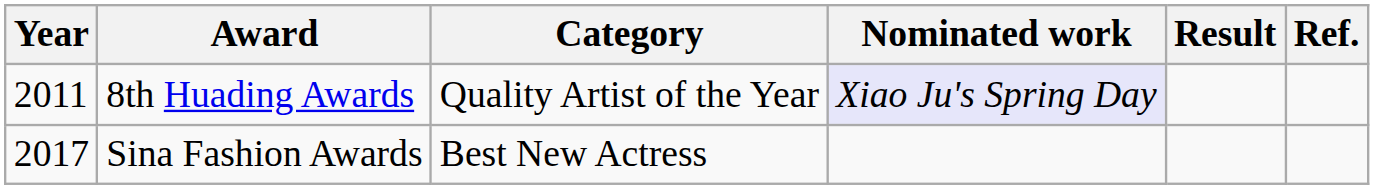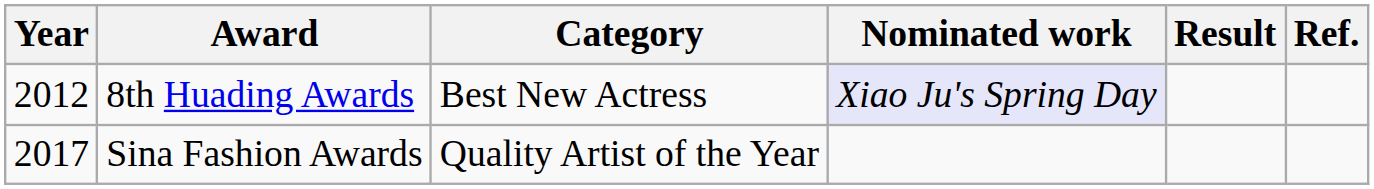8th Huading Awards | Year: 2011 -> 2012
8th Huading Awards | Category: Quality Artist of the Year -> Best New Actress
Sina Fashion Awards | Category: Best New Actress -> Quality Artist of the Year
